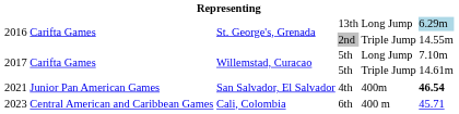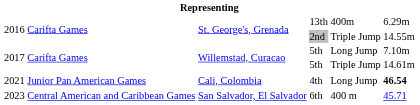13th | column 5: Long Jump -> 400m
13th | column 6: lightblue background -> no background
4th | column 3: San Salvador, El Salvador -> Cali, Colombia
4th | column 5: 400m -> Long Jump
6th | column 3: Cali, Colombia -> San Salvador, El Salvador
